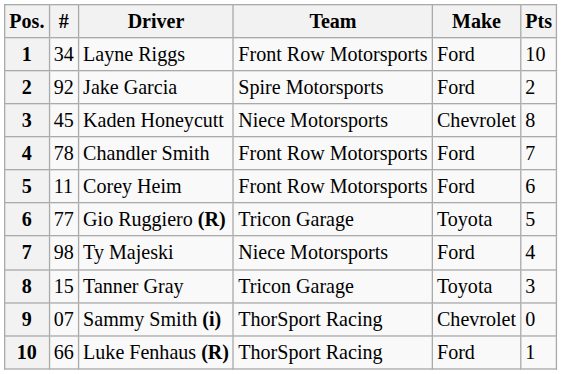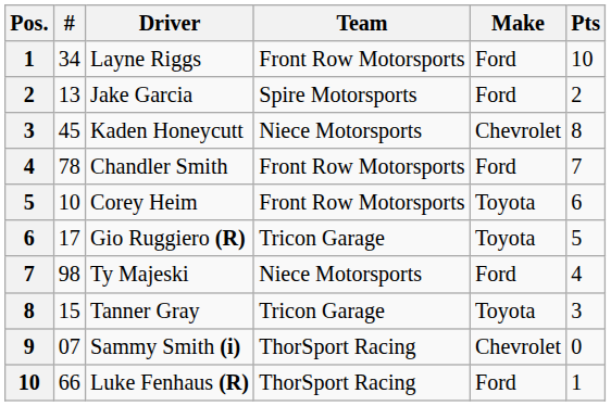Jake Garcia | #: 92 -> 13
Corey Heim | #: 11 -> 10
Corey Heim | Make: Ford -> Toyota
Gio Ruggiero (R) | #: 77 -> 17
